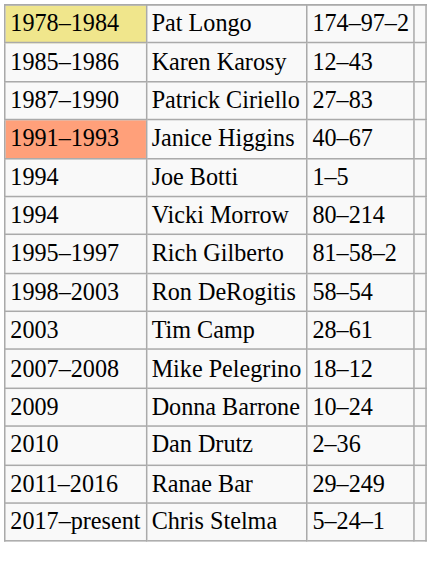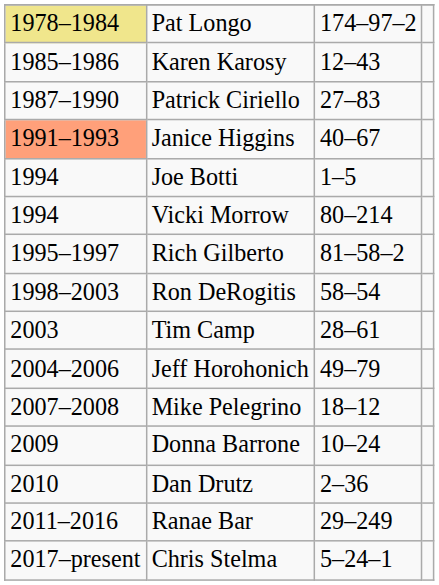+ row: 2004–2006 | Jeff Horohonich | 49–79
